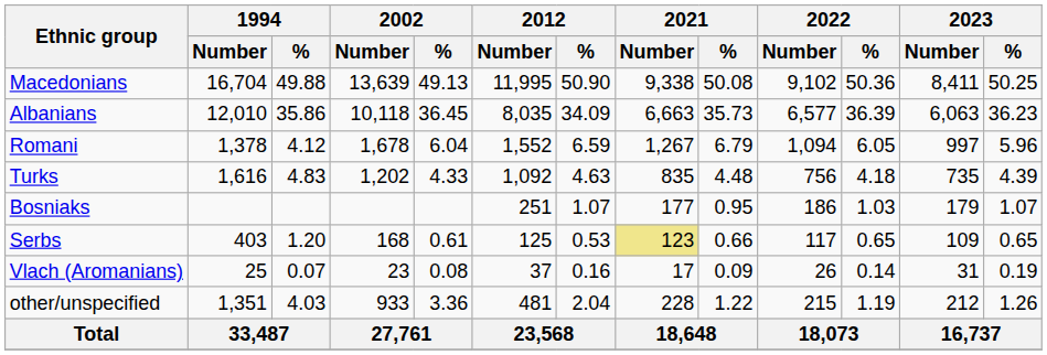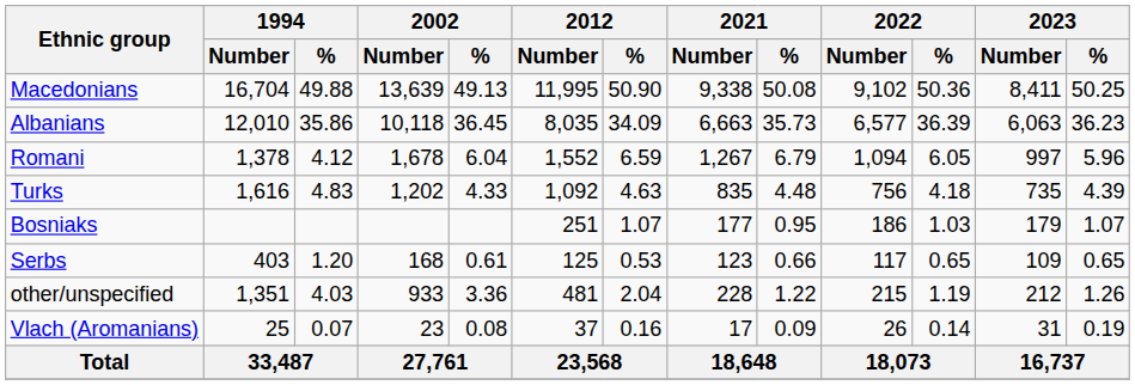Serbs | 2021 / Number: khaki background -> no background
rows swapped: Vlach (Aromanians) <-> other/unspecified
